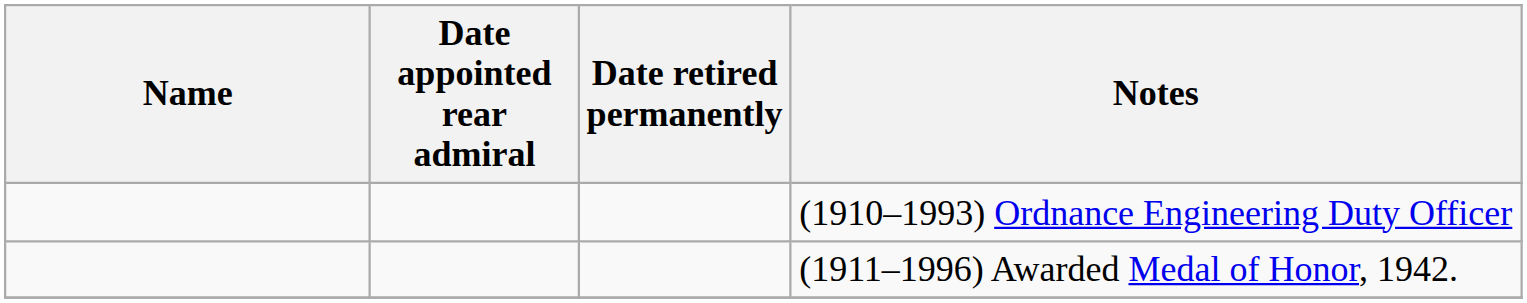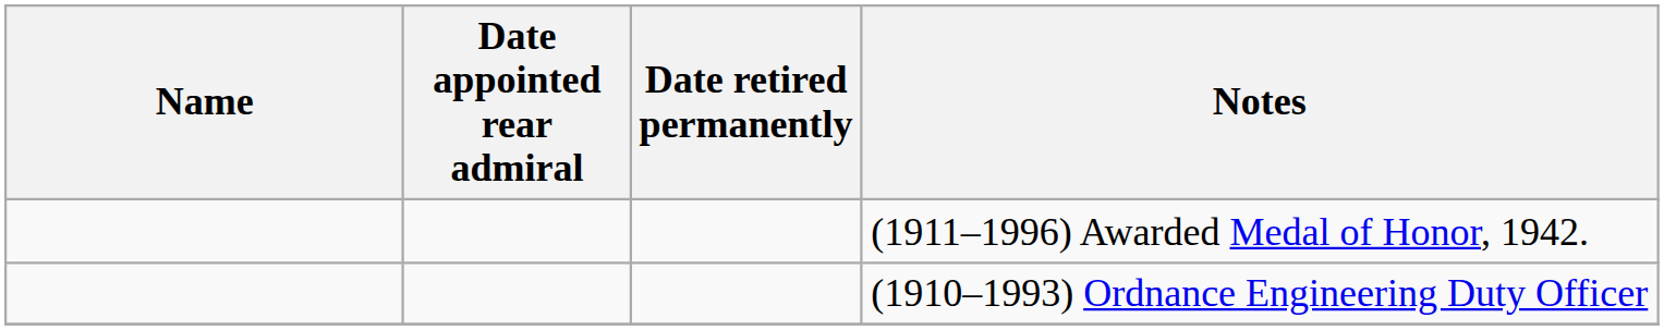rows swapped: (1910–1993) Ordnance Engineering Duty Officer <-> (1911–1996) Awarded Medal of Honor, 1942.
